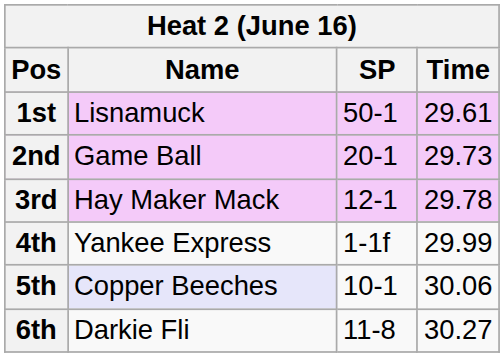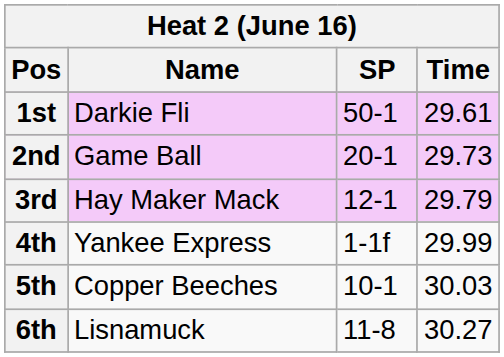1st | Name: Lisnamuck -> Darkie Fli
3rd | Time: 29.78 -> 29.79
5th | Name: lavender background -> no background
5th | Time: 30.06 -> 30.03
6th | Name: Darkie Fli -> Lisnamuck
